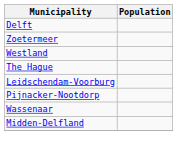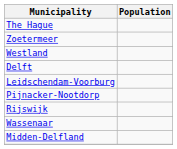rows swapped: The Hague <-> Delft
+ row: Rijswijk
